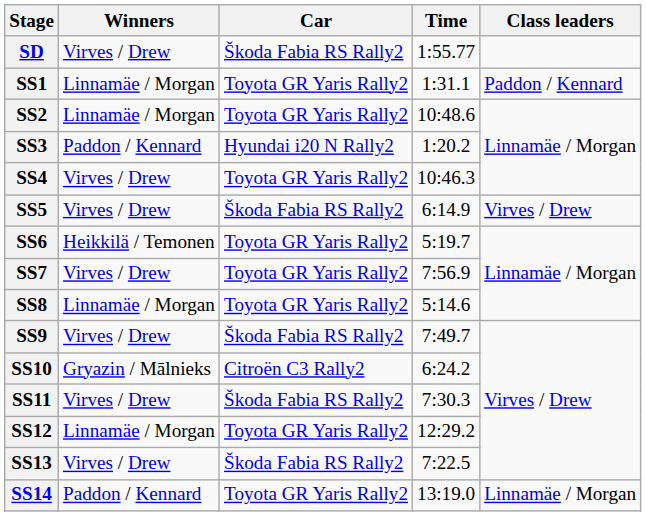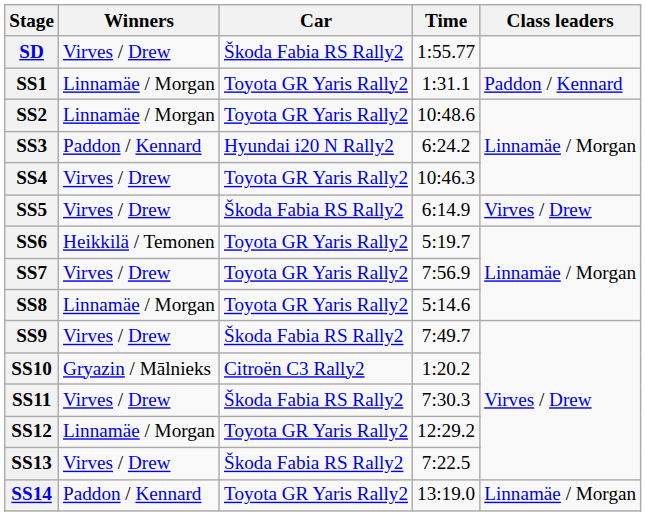SS3 | Time: 1:20.2 -> 6:24.2
SS10 | Time: 6:24.2 -> 1:20.2
